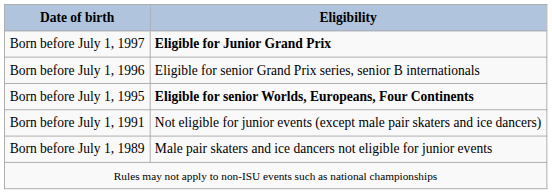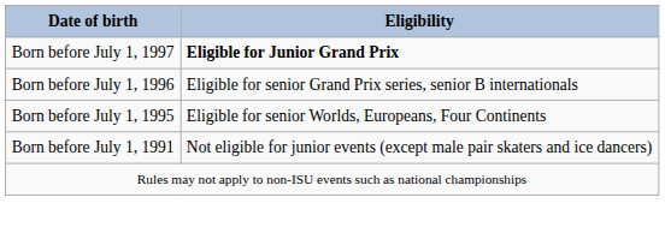Born before July 1, 1995 | Eligibility: bold -> normal
- row: Born before July 1, 1989 | Male pair skaters and ice dancers not eligible for junior events
